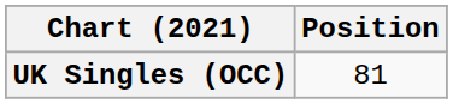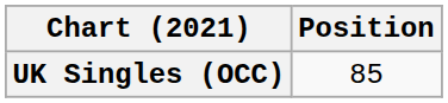UK Singles (OCC) | Position: 81 -> 85
